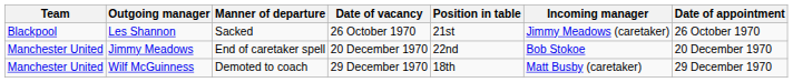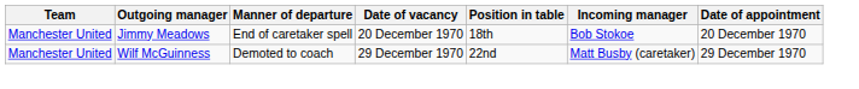- row: Blackpool | Les Shannon | Sacked | 26 October 1970 | 21st | Jimmy Meadows (caretaker) | 26 October 1970
Jimmy Meadows | Position in table: 22nd -> 18th
Wilf McGuinness | Position in table: 18th -> 22nd
